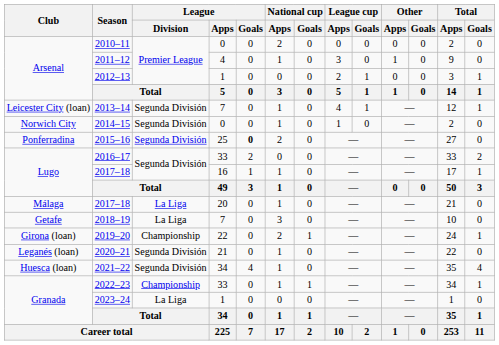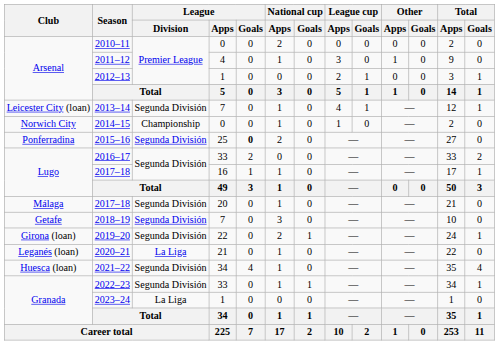2014–15 | League / Division: Segunda División -> Championship
Málaga / 2017–18 | League / Division: La Liga -> Segunda División
2018–19 | League / Division: La Liga -> Segunda División
2019–20 | League / Division: Championship -> Segunda División
2020–21 | League / Division: Segunda División -> La Liga
2022–23 | League / Division: Championship -> Segunda División
